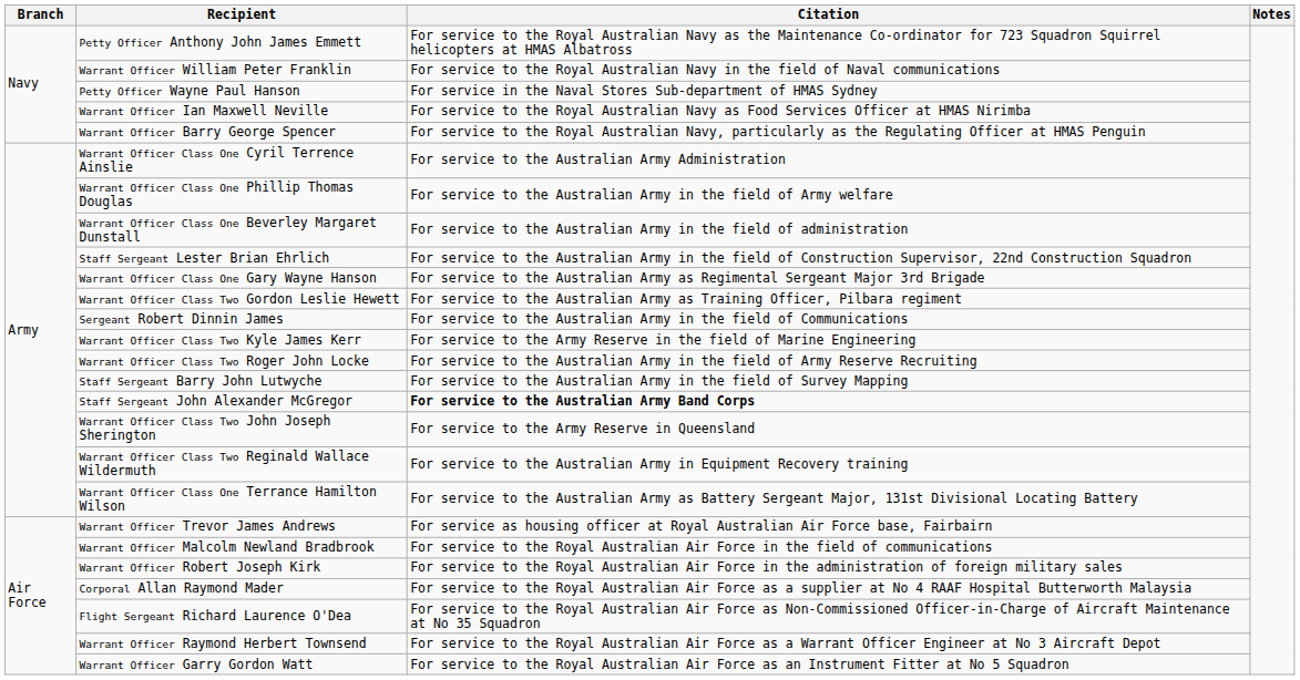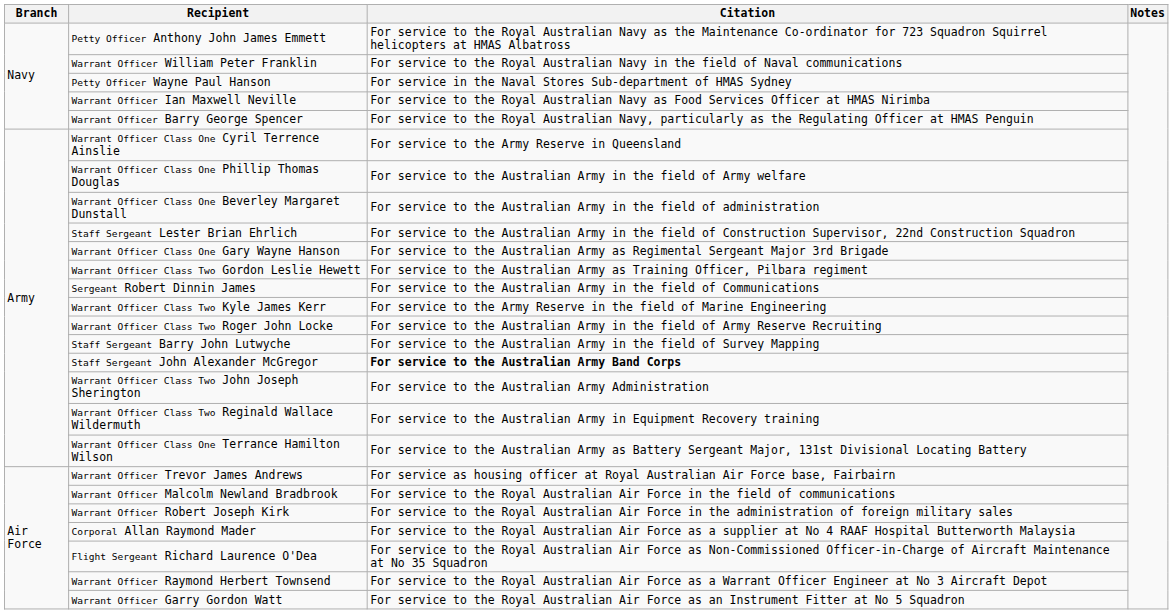Warrant Officer Class One Cyril Terrence Ainslie | Citation: For service to the Australian Army Administration -> For service to the Army Reserve in Queensland
Warrant Officer Class Two John Joseph Sherington | Citation: For service to the Army Reserve in Queensland -> For service to the Australian Army Administration
